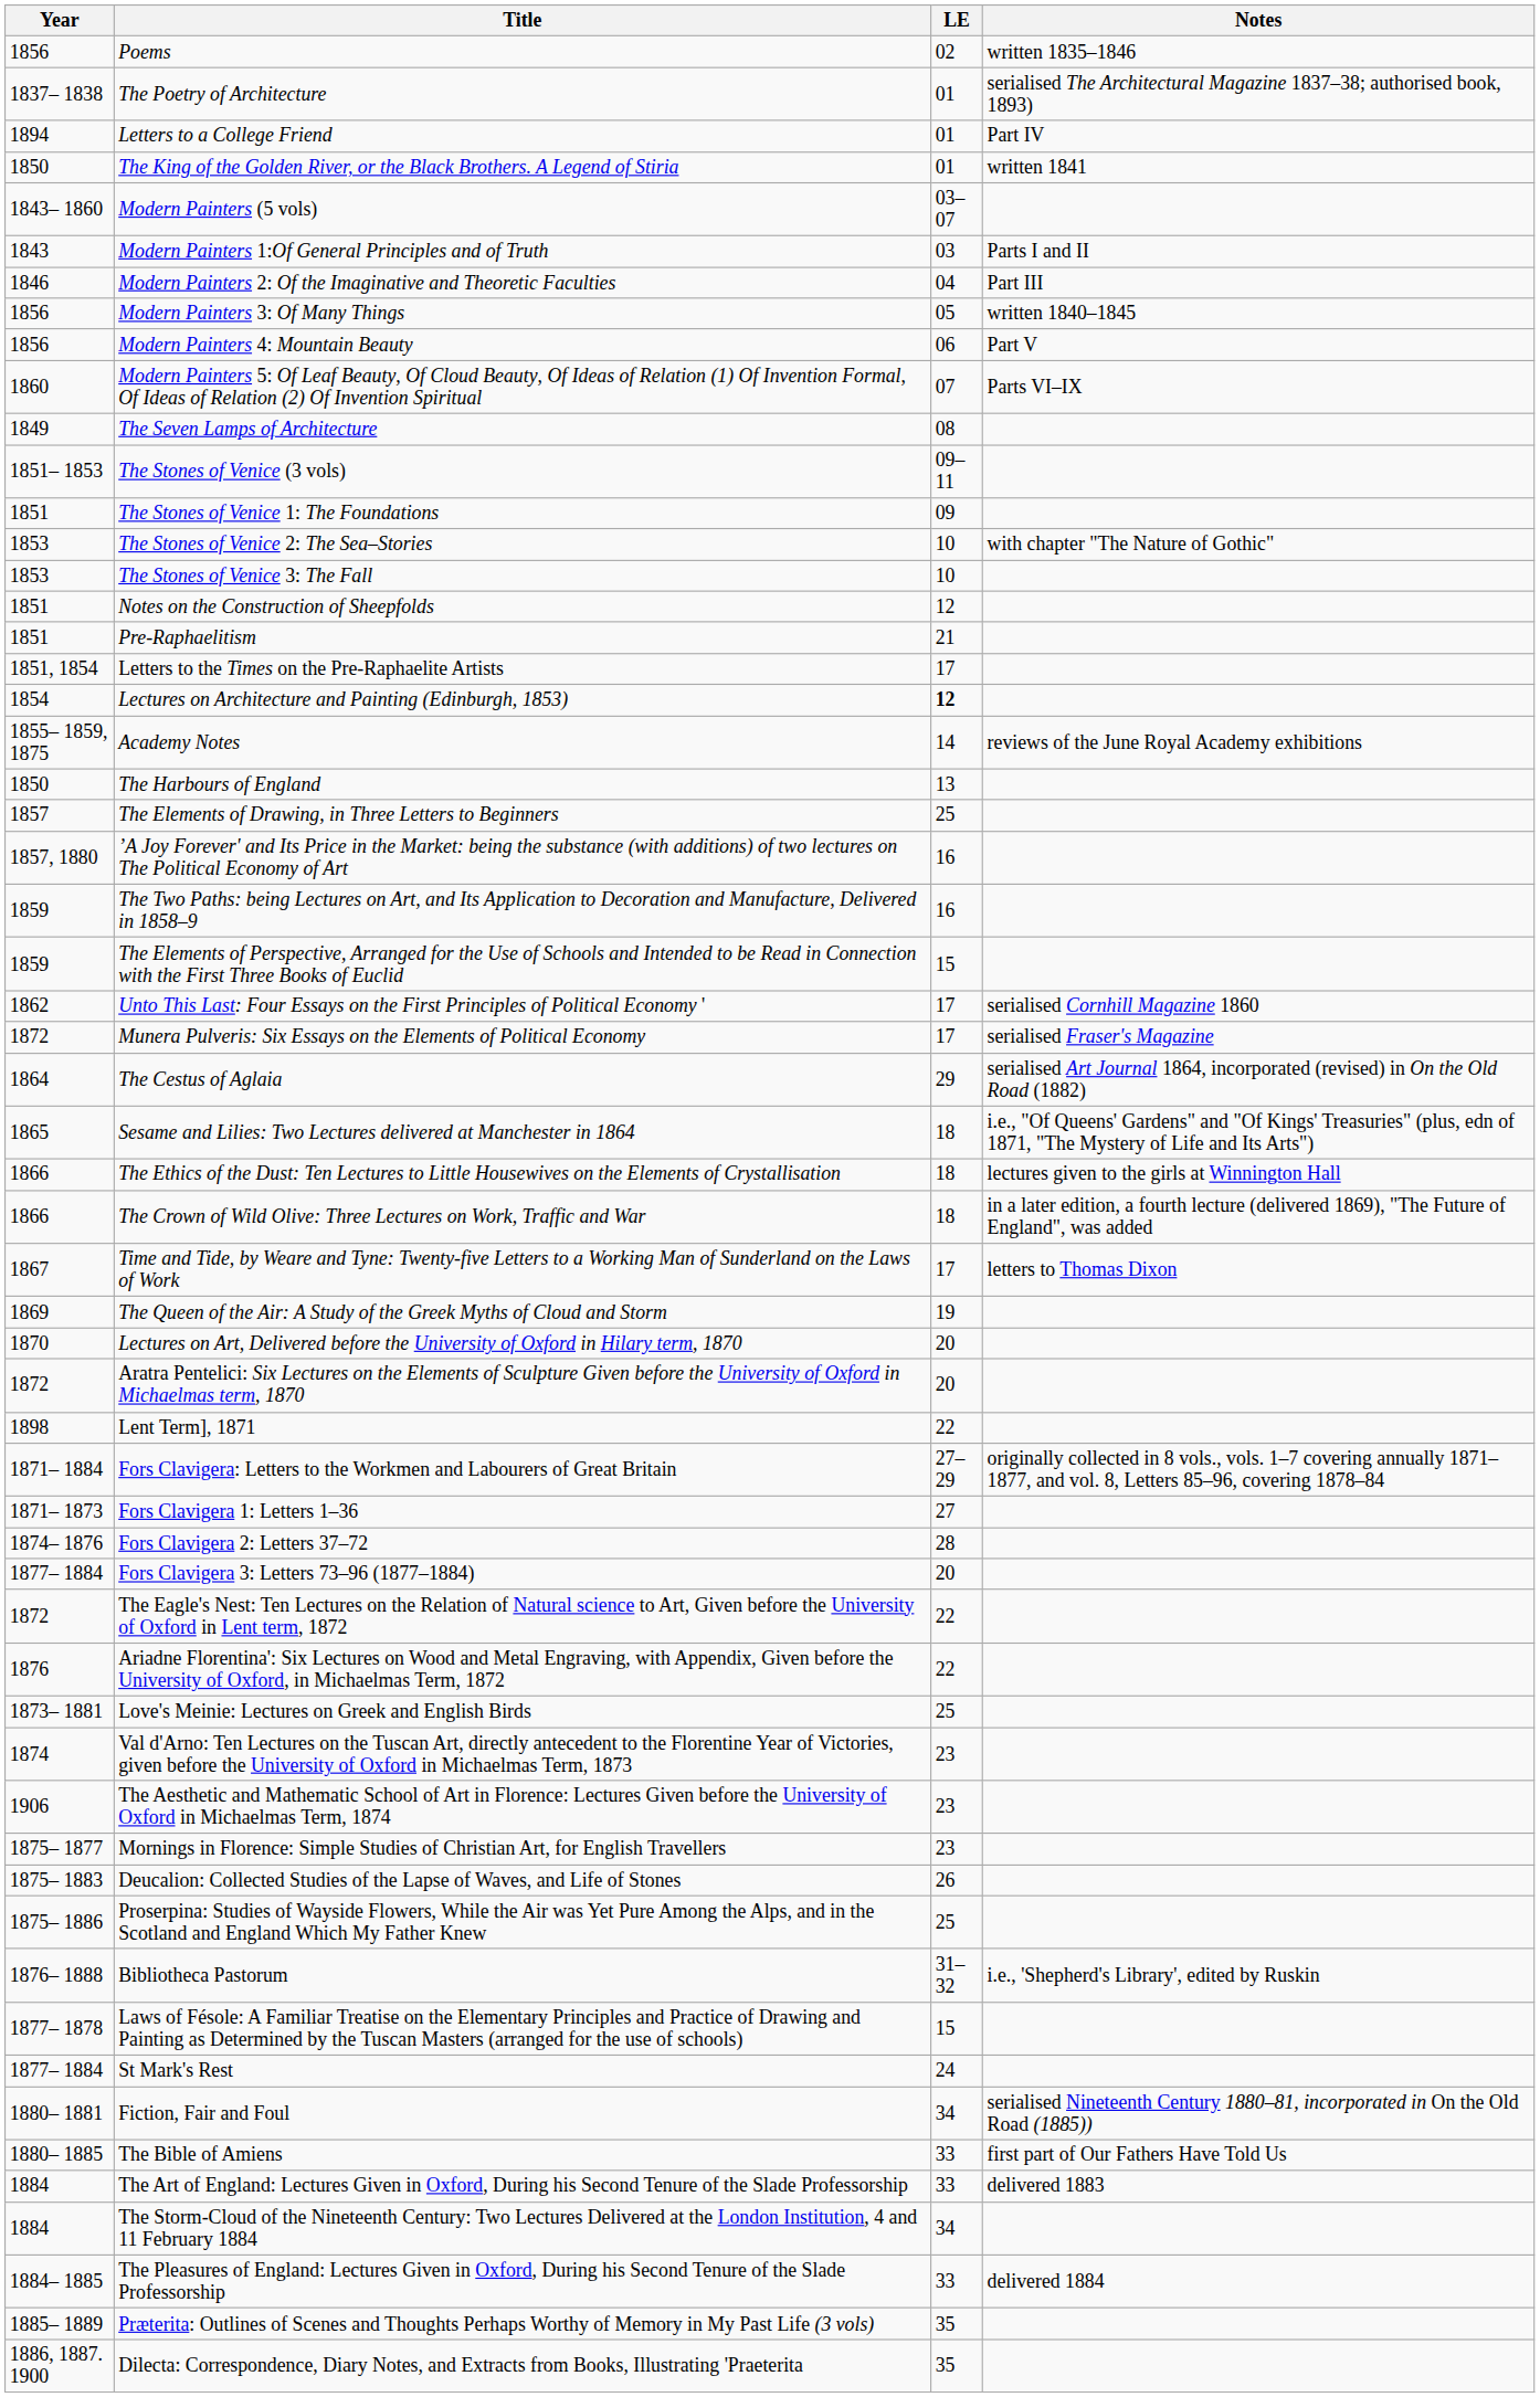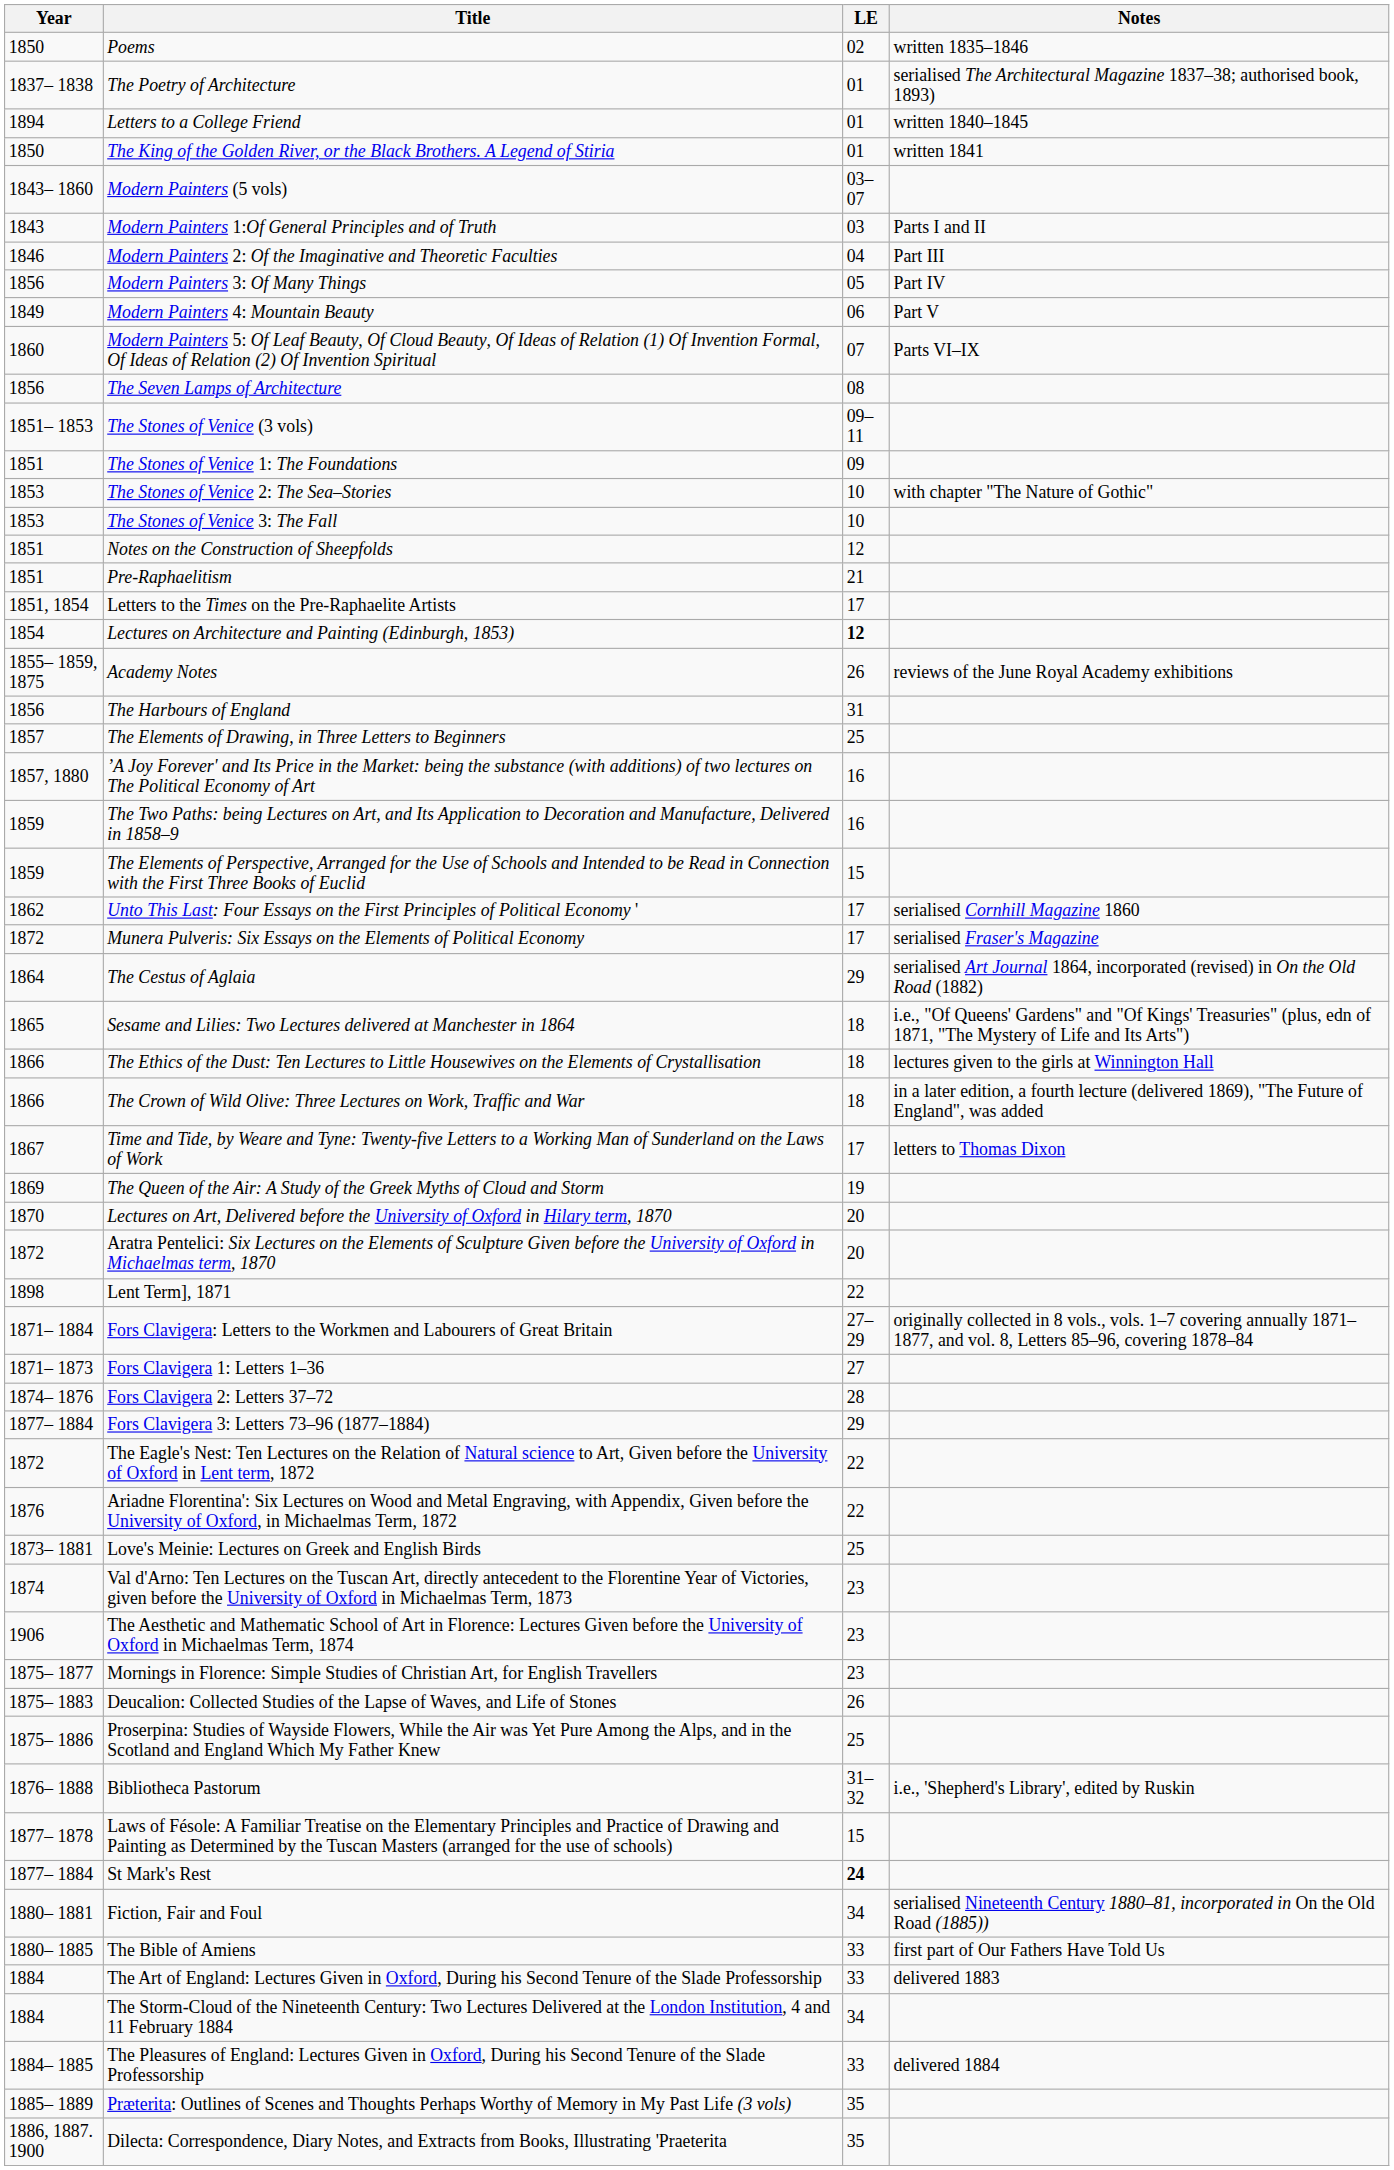Poems | Year: 1856 -> 1850
Letters to a College Friend | Notes: Part IV -> written 1840–1845
Modern Painters 3: Of Many Things | Notes: written 1840–1845 -> Part IV
Modern Painters 4: Mountain Beauty | Year: 1856 -> 1849
The Seven Lamps of Architecture | Year: 1849 -> 1856
Academy Notes | LE: 14 -> 26
The Harbours of England | Year: 1850 -> 1856
The Harbours of England | LE: 13 -> 31
Fors Clavigera 3: Letters 73–96 (1877–1884) | LE: 20 -> 29
St Mark's Rest | LE: normal -> bold
